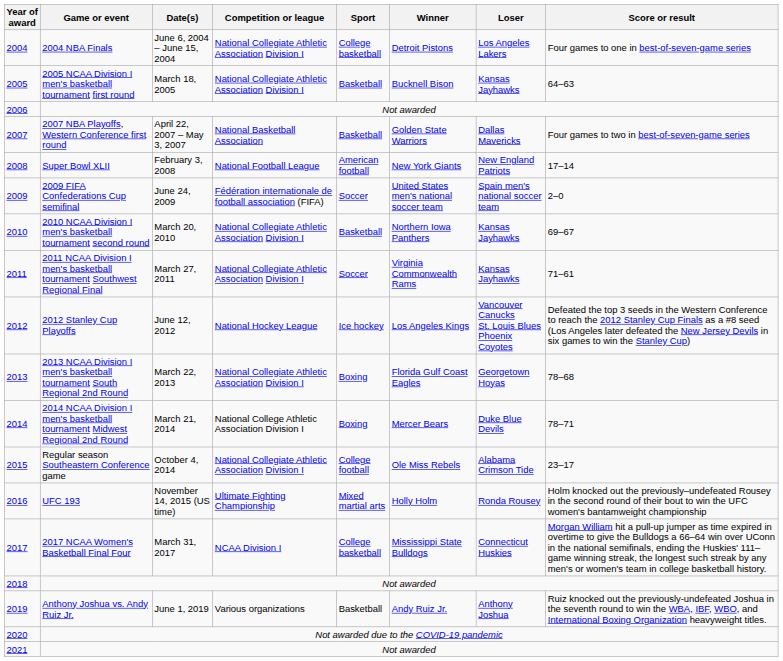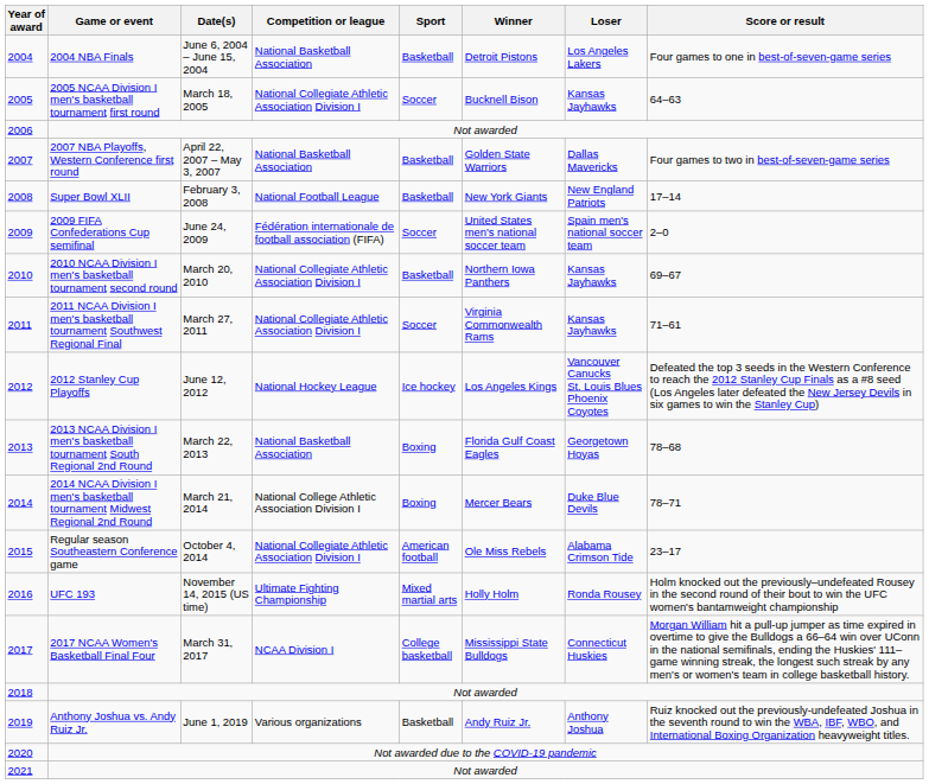2004 | Competition or league: National Collegiate Athletic Association Division I -> National Basketball Association
2004 | Sport: College basketball -> Basketball
2005 | Sport: Basketball -> Soccer
2008 | Sport: American football -> Basketball
2013 | Competition or league: National Collegiate Athletic Association Division I -> National Basketball Association
2015 | Sport: College football -> American football
